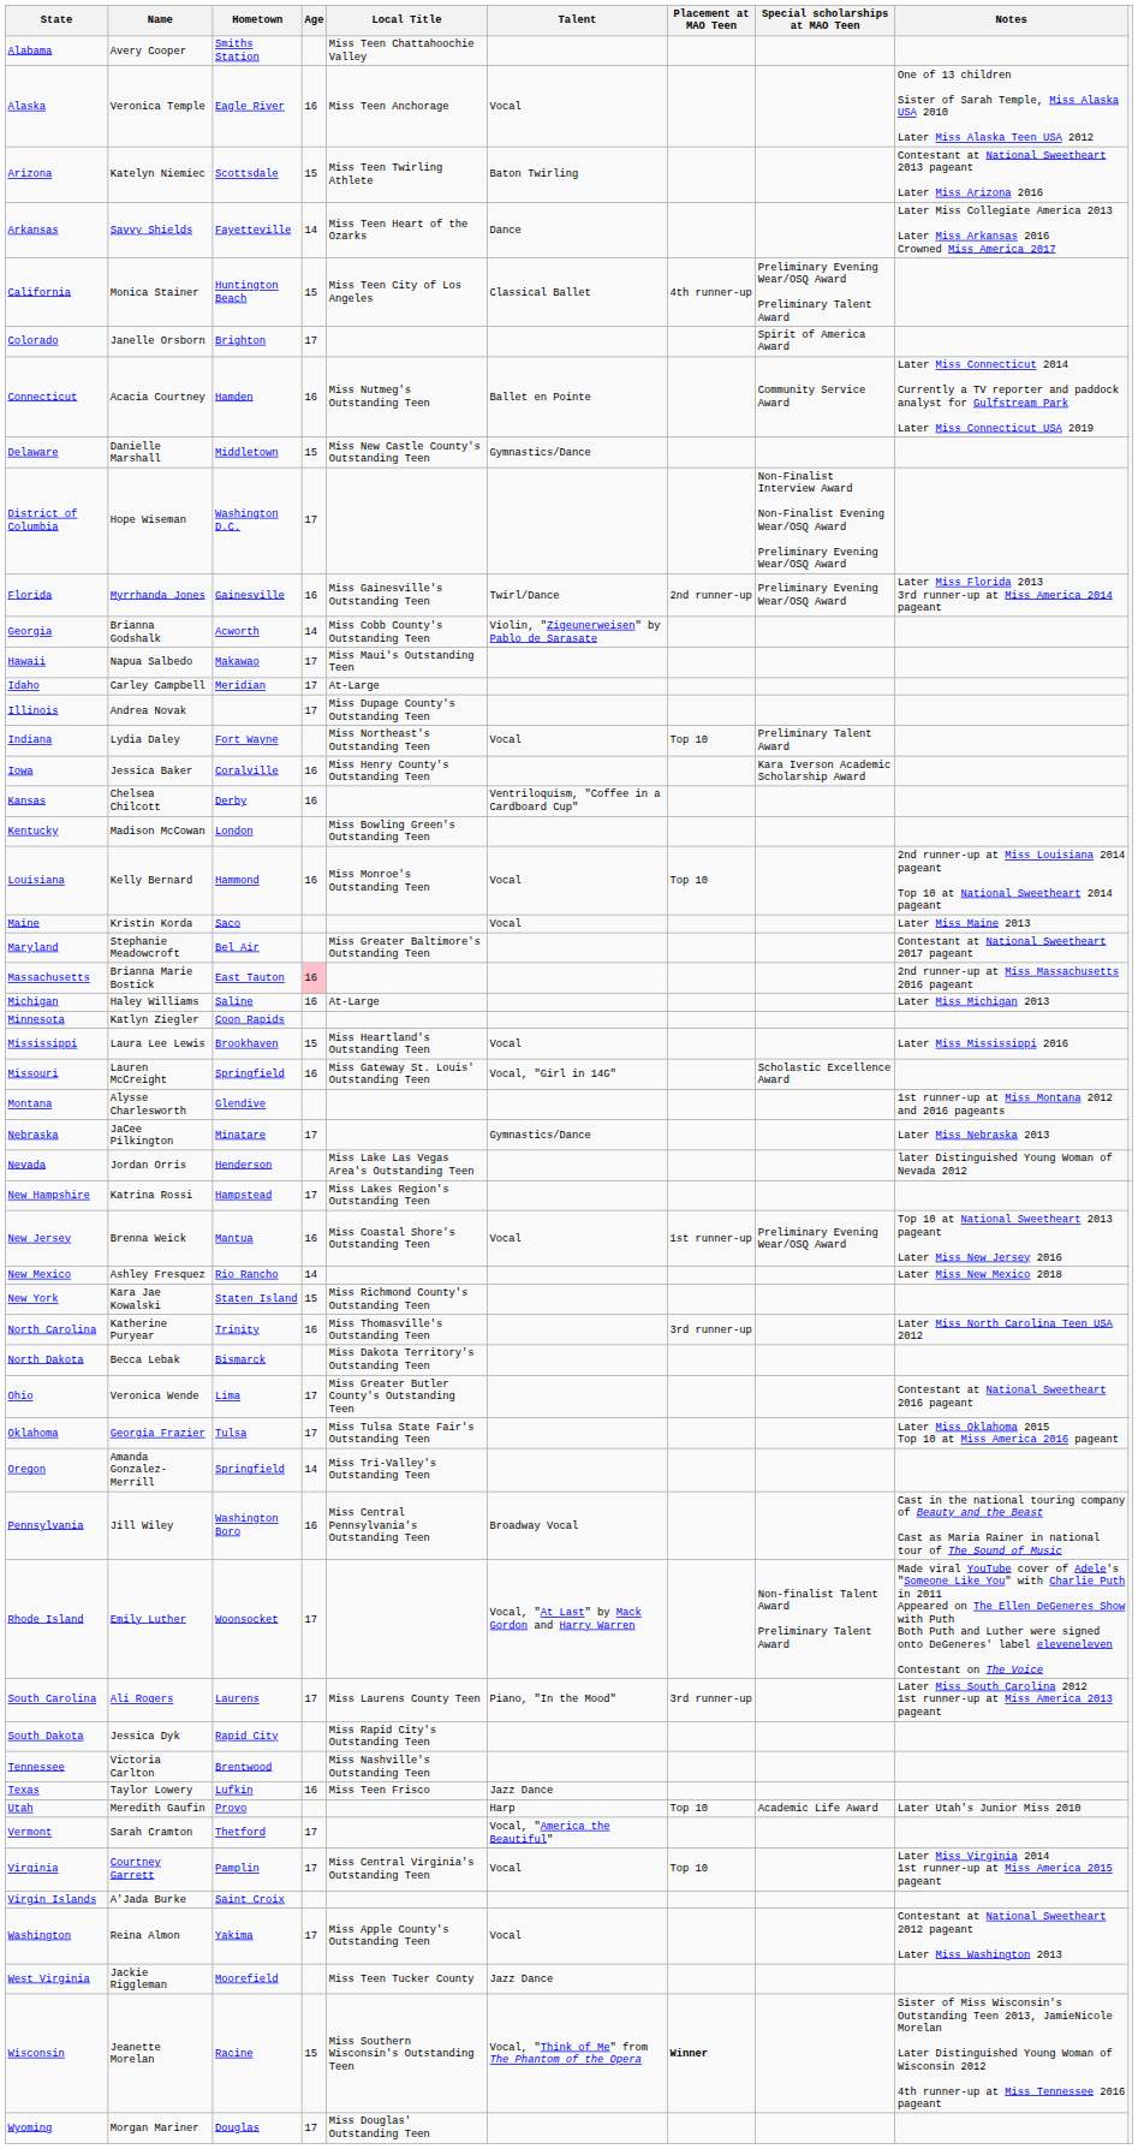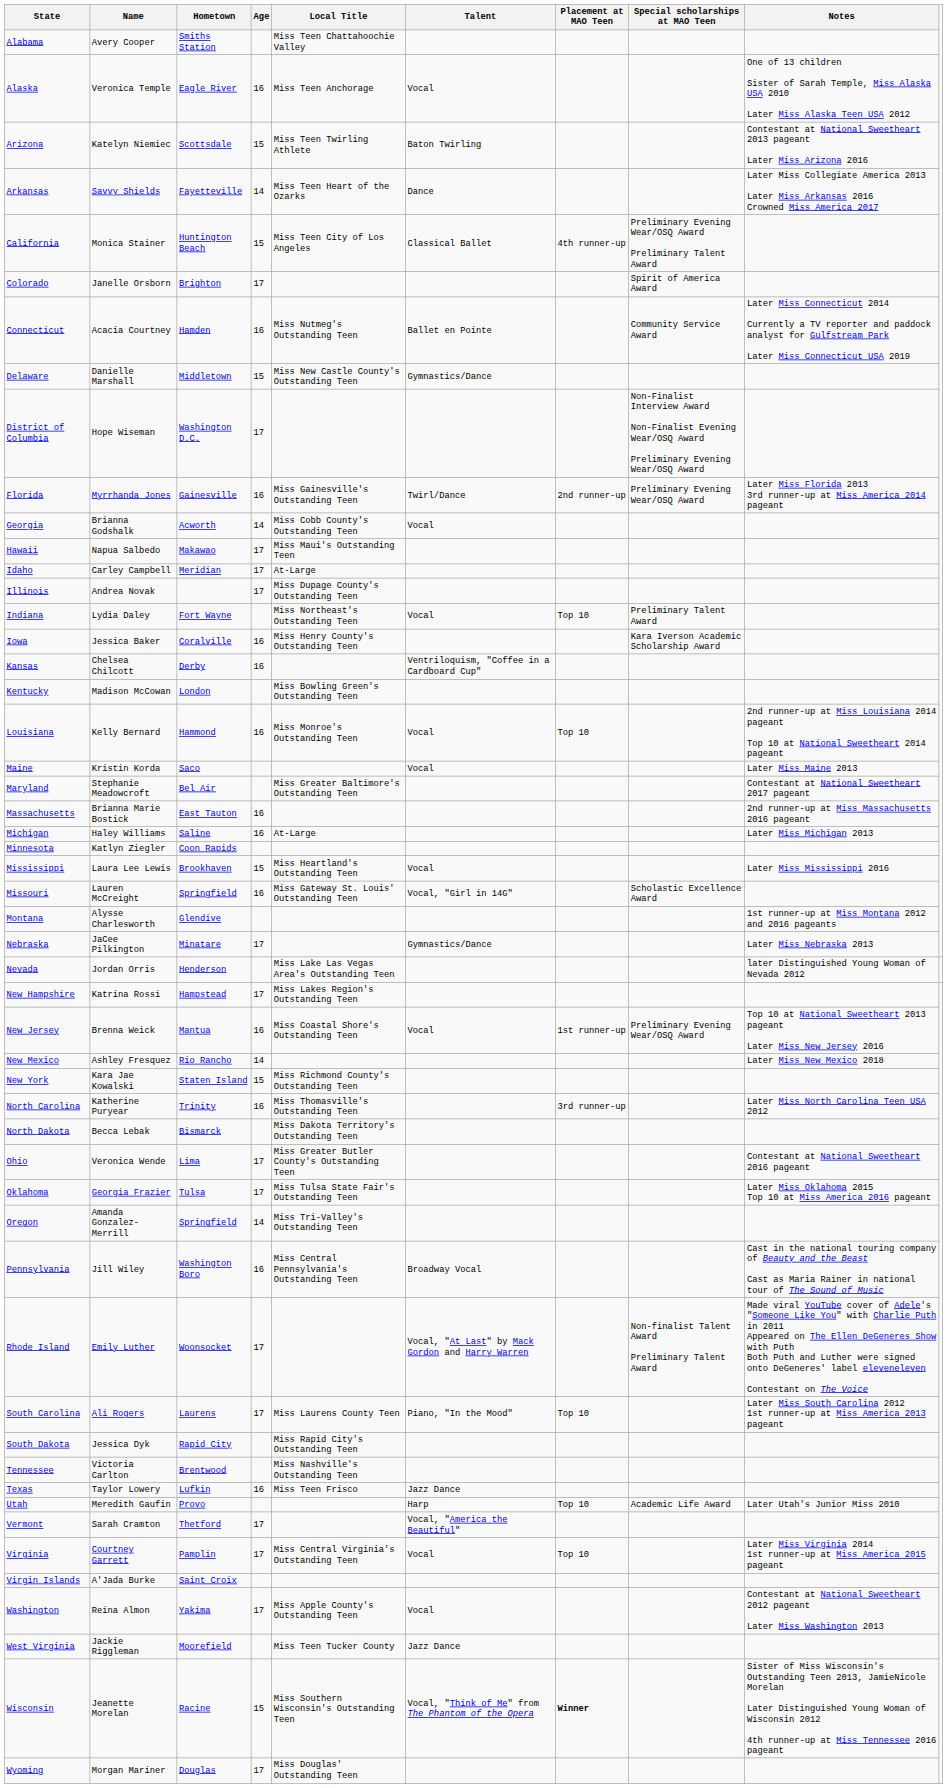Georgia | Talent: Violin, "Zigeunerweisen" by Pablo de Sarasate -> Vocal
Massachusetts | Age: pink background -> no background
South Carolina | Placement at MAO Teen: 3rd runner-up -> Top 10
